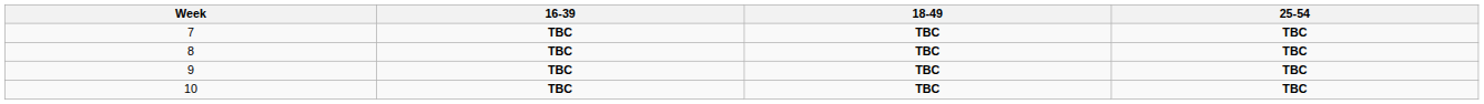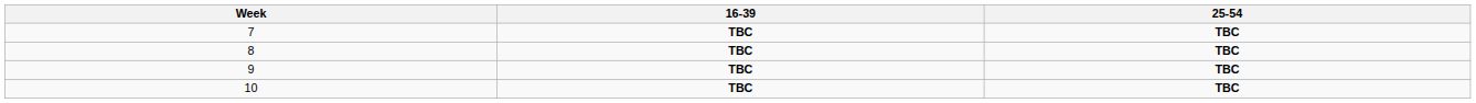- column: 18-49 | TBC | TBC | TBC | TBC
